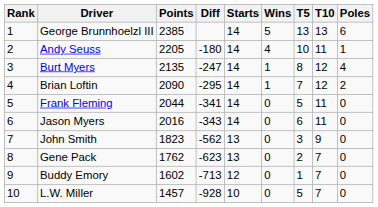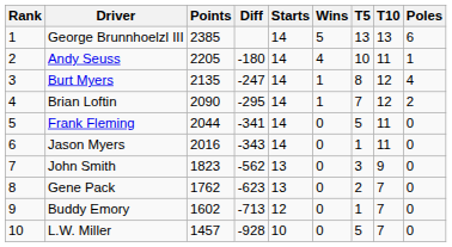Jason Myers | T5: 6 -> 1
